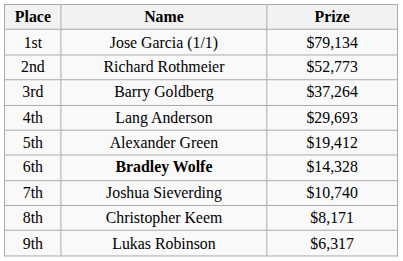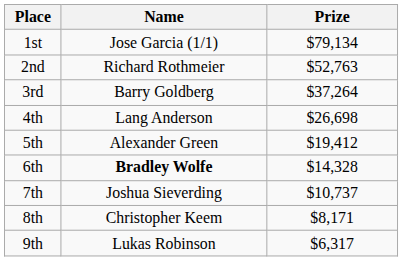2nd | Prize: $52,773 -> $52,763
4th | Prize: $29,693 -> $26,698
7th | Prize: $10,740 -> $10,737
